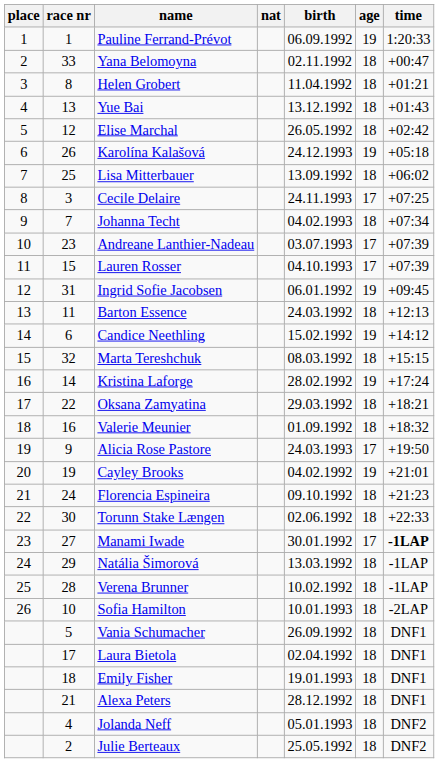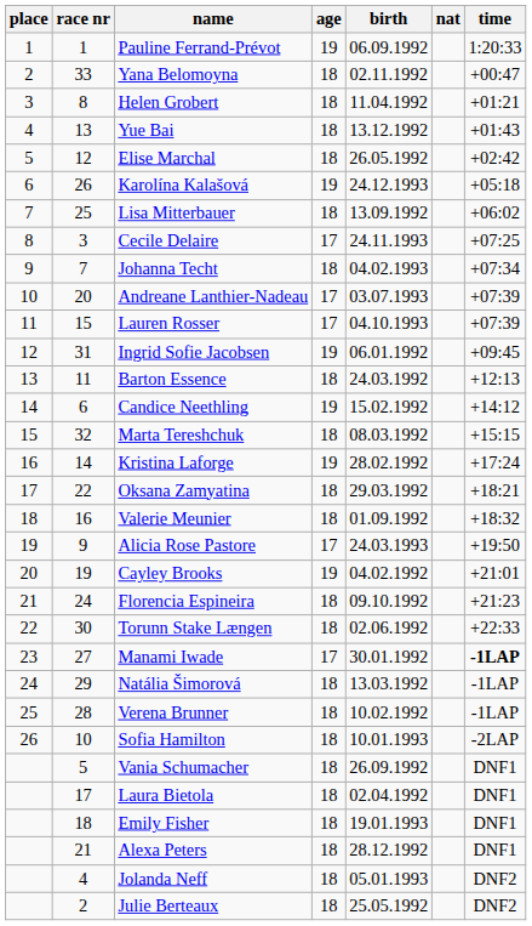columns swapped: nat <-> age
Andreane Lanthier-Nadeau | race nr: 23 -> 20
